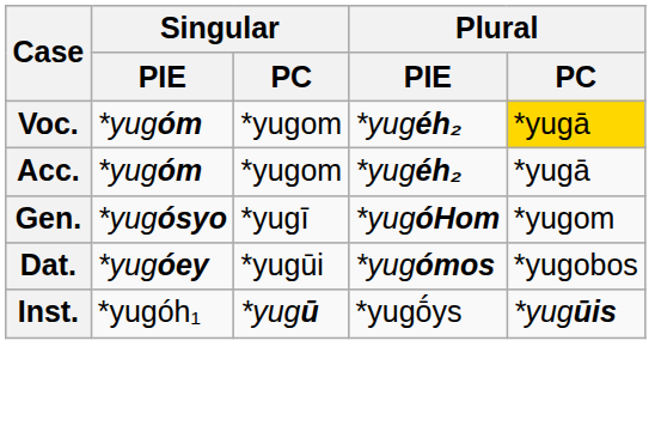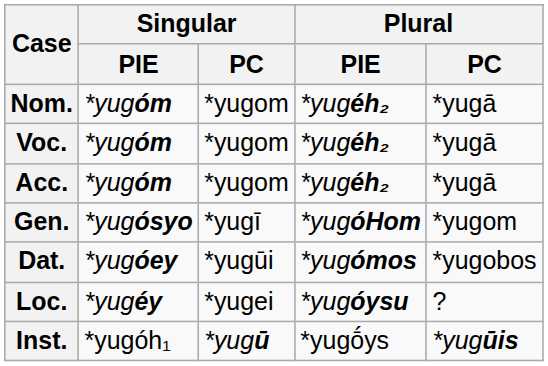+ row: Nom. | *yugóm | *yugom | *yugéh₂ | *yugā
Voc. | Plural / PC: gold background -> no background
+ row: Loc. | *yugéy | *yugei | *yugóysu | ?
